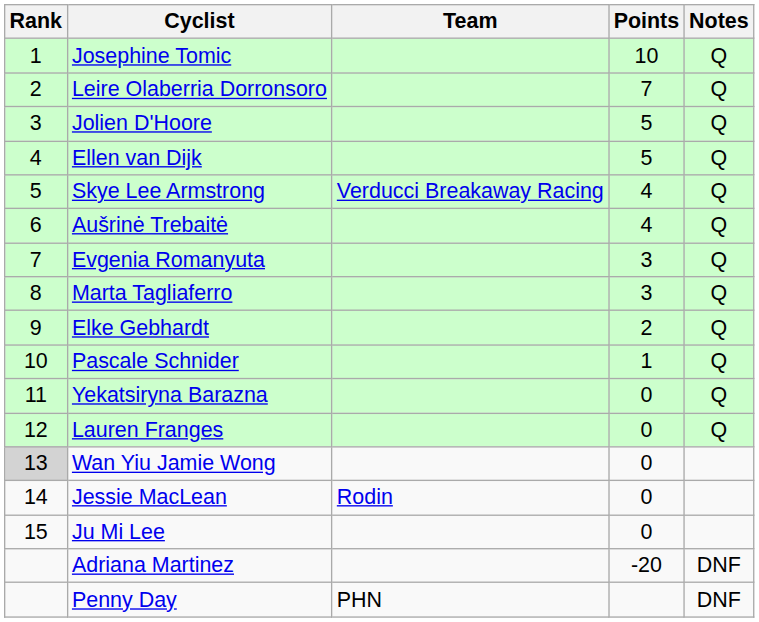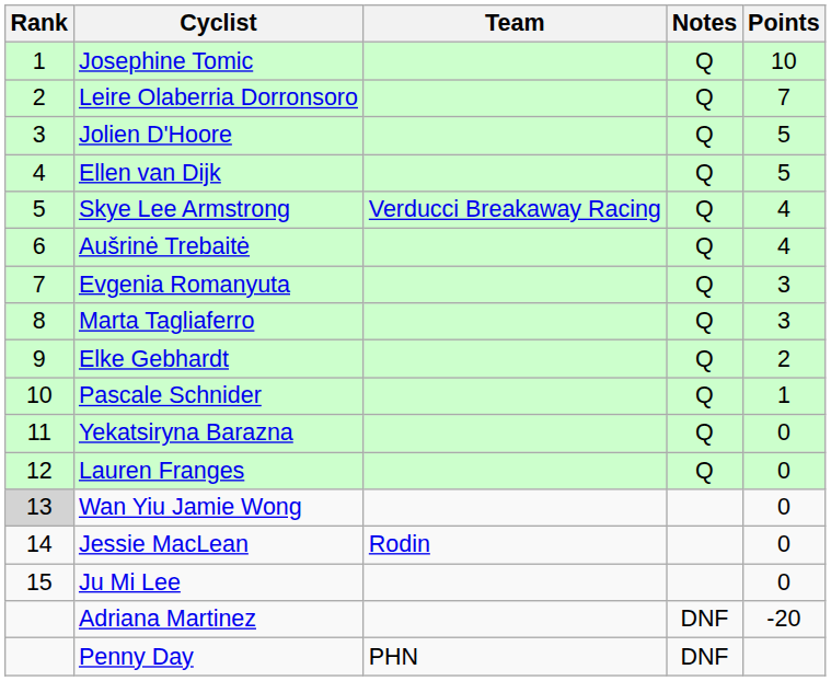columns swapped: Points <-> Notes
